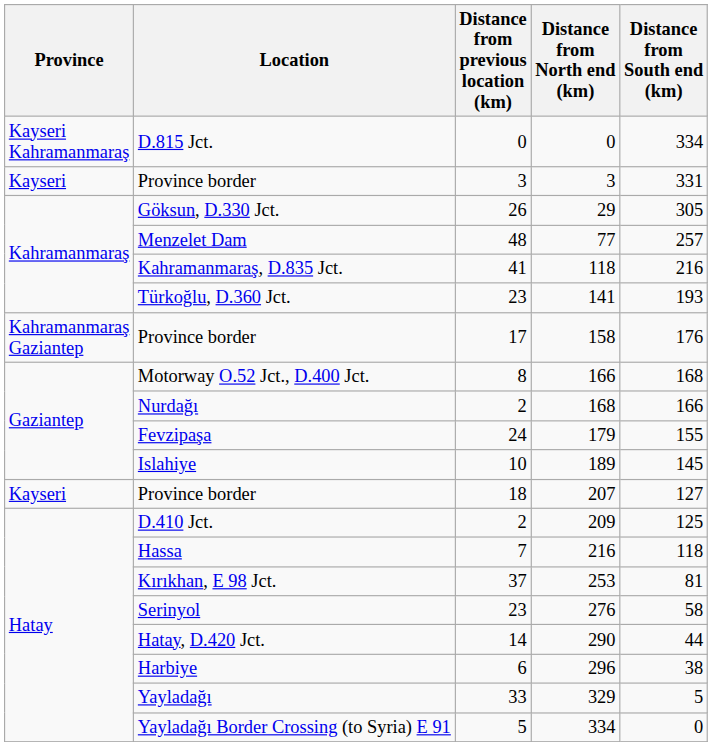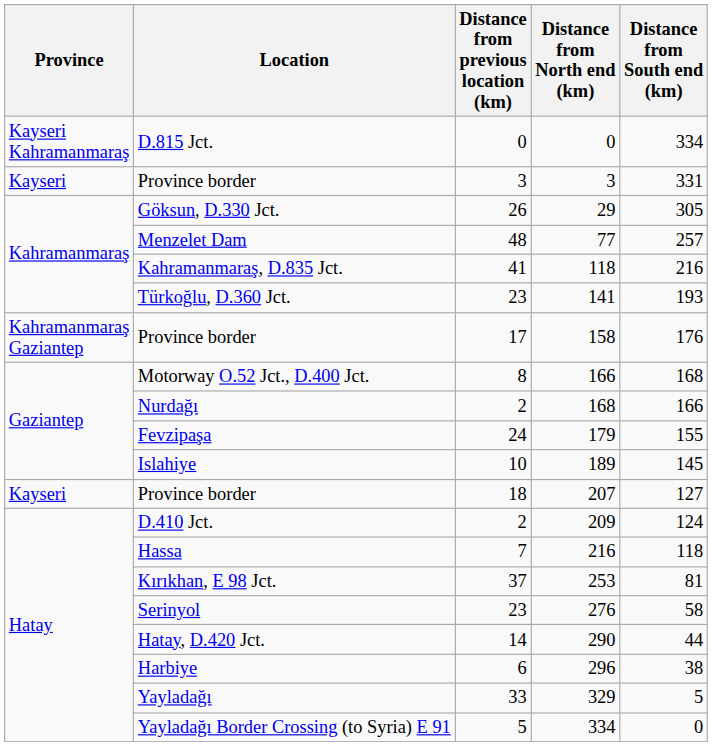D.410 Jct. | Distance from South end (km): 125 -> 124
